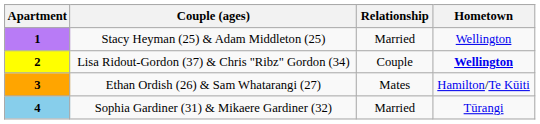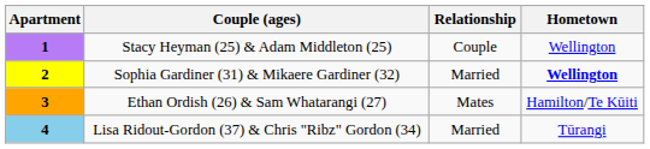1 | Relationship: Married -> Couple
2 | Couple (ages): Lisa Ridout-Gordon (37) & Chris "Ribz" Gordon (34) -> Sophia Gardiner (31) & Mikaere Gardiner (32)
2 | Relationship: Couple -> Married
4 | Couple (ages): Sophia Gardiner (31) & Mikaere Gardiner (32) -> Lisa Ridout-Gordon (37) & Chris "Ribz" Gordon (34)
